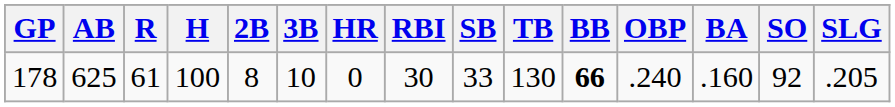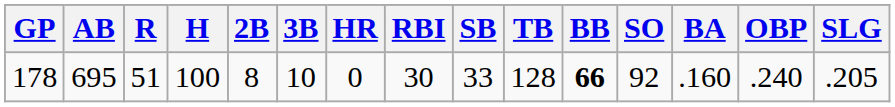columns swapped: SO <-> OBP
178 | AB: 625 -> 695
178 | R: 61 -> 51
178 | TB: 130 -> 128
